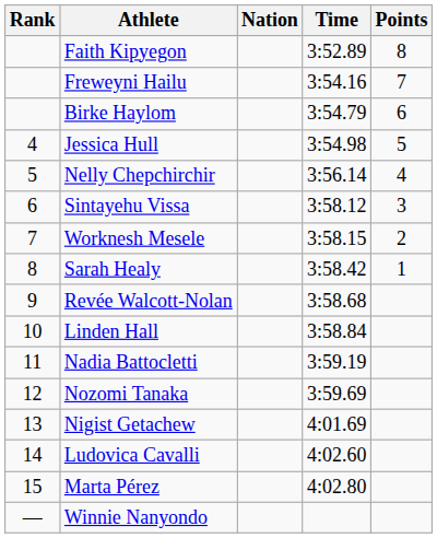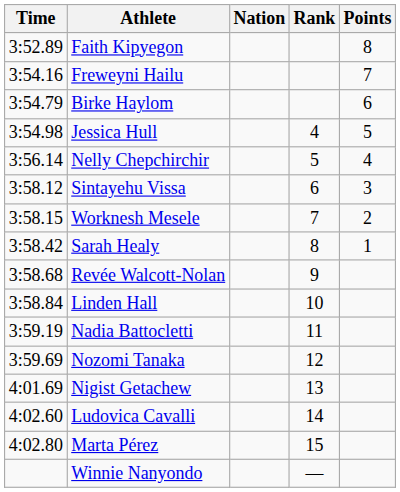columns swapped: Rank <-> Time
